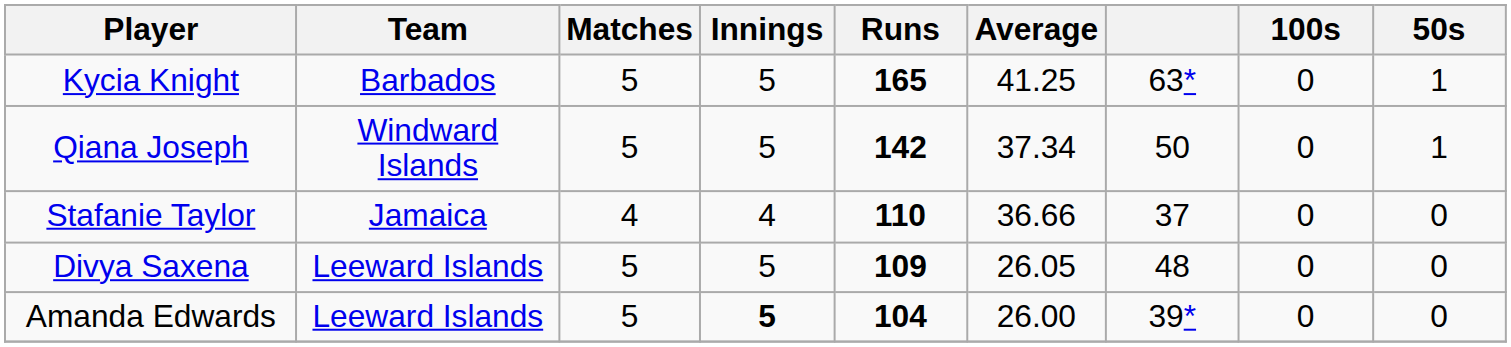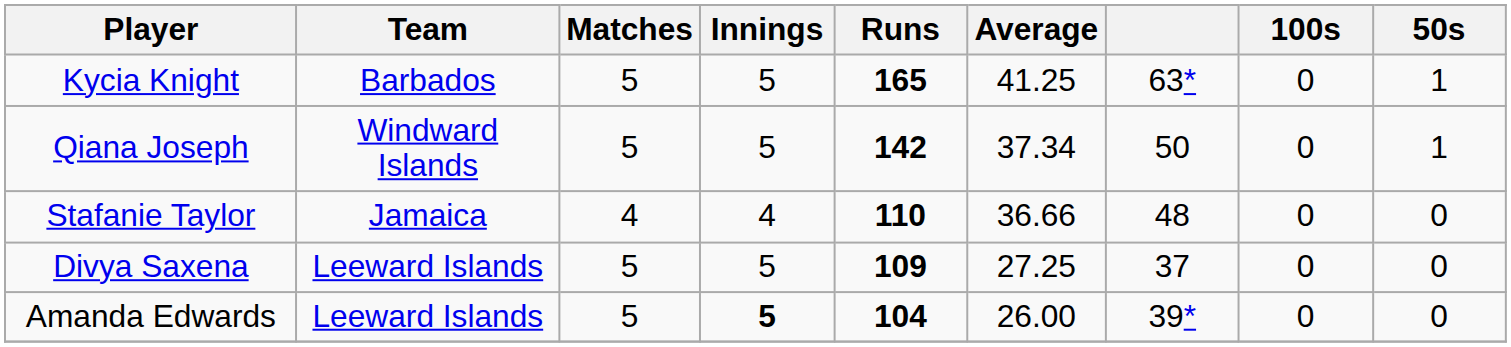Stafanie Taylor | column 7: 37 -> 48
Divya Saxena | Average: 26.05 -> 27.25
Divya Saxena | column 7: 48 -> 37
